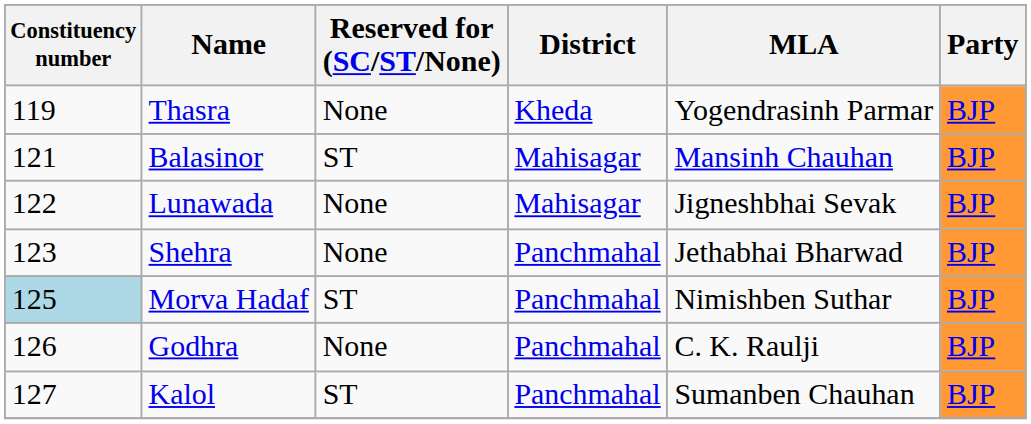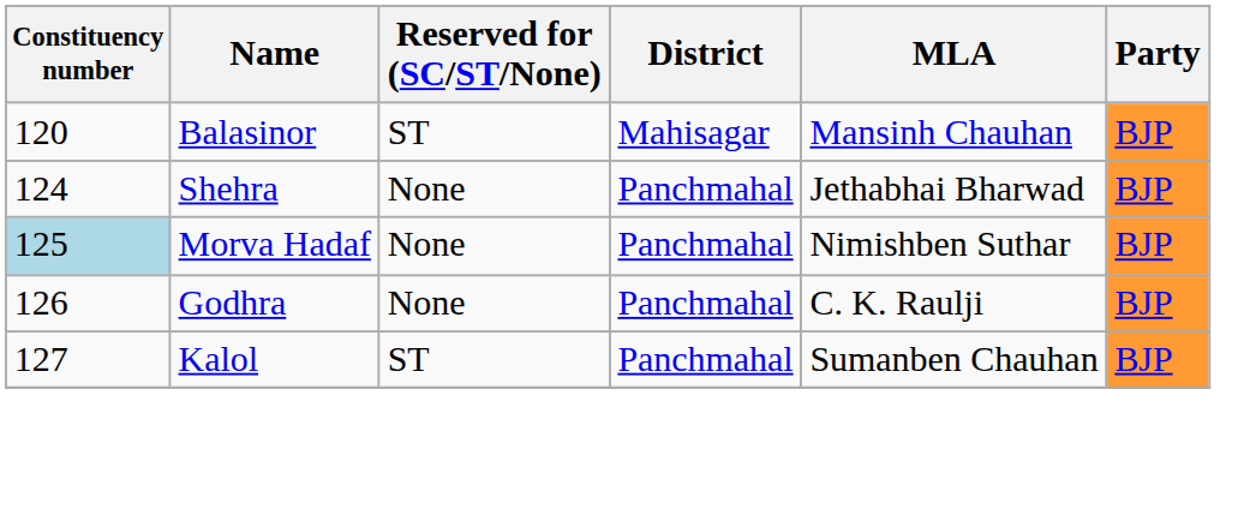- row: 119 | Thasra | None | Kheda | Yogendrasinh Parmar | BJP
Balasinor | Constituency number: 121 -> 120
- row: 122 | Lunawada | None | Mahisagar | Jigneshbhai Sevak | BJP
Shehra | Constituency number: 123 -> 124
Morva Hadaf | Reserved for (SC/ST/None): ST -> None
